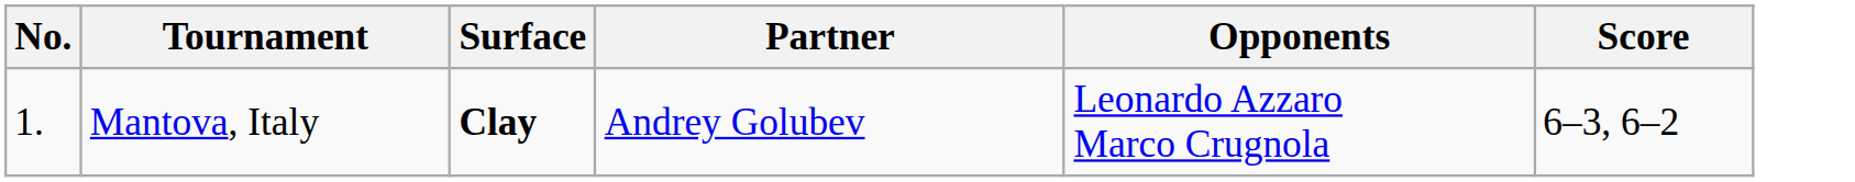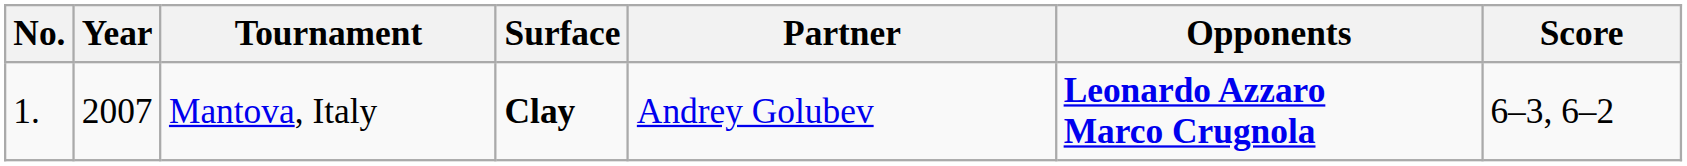+ column: Year | 2007
Mantova, Italy | Opponents: normal -> bold
